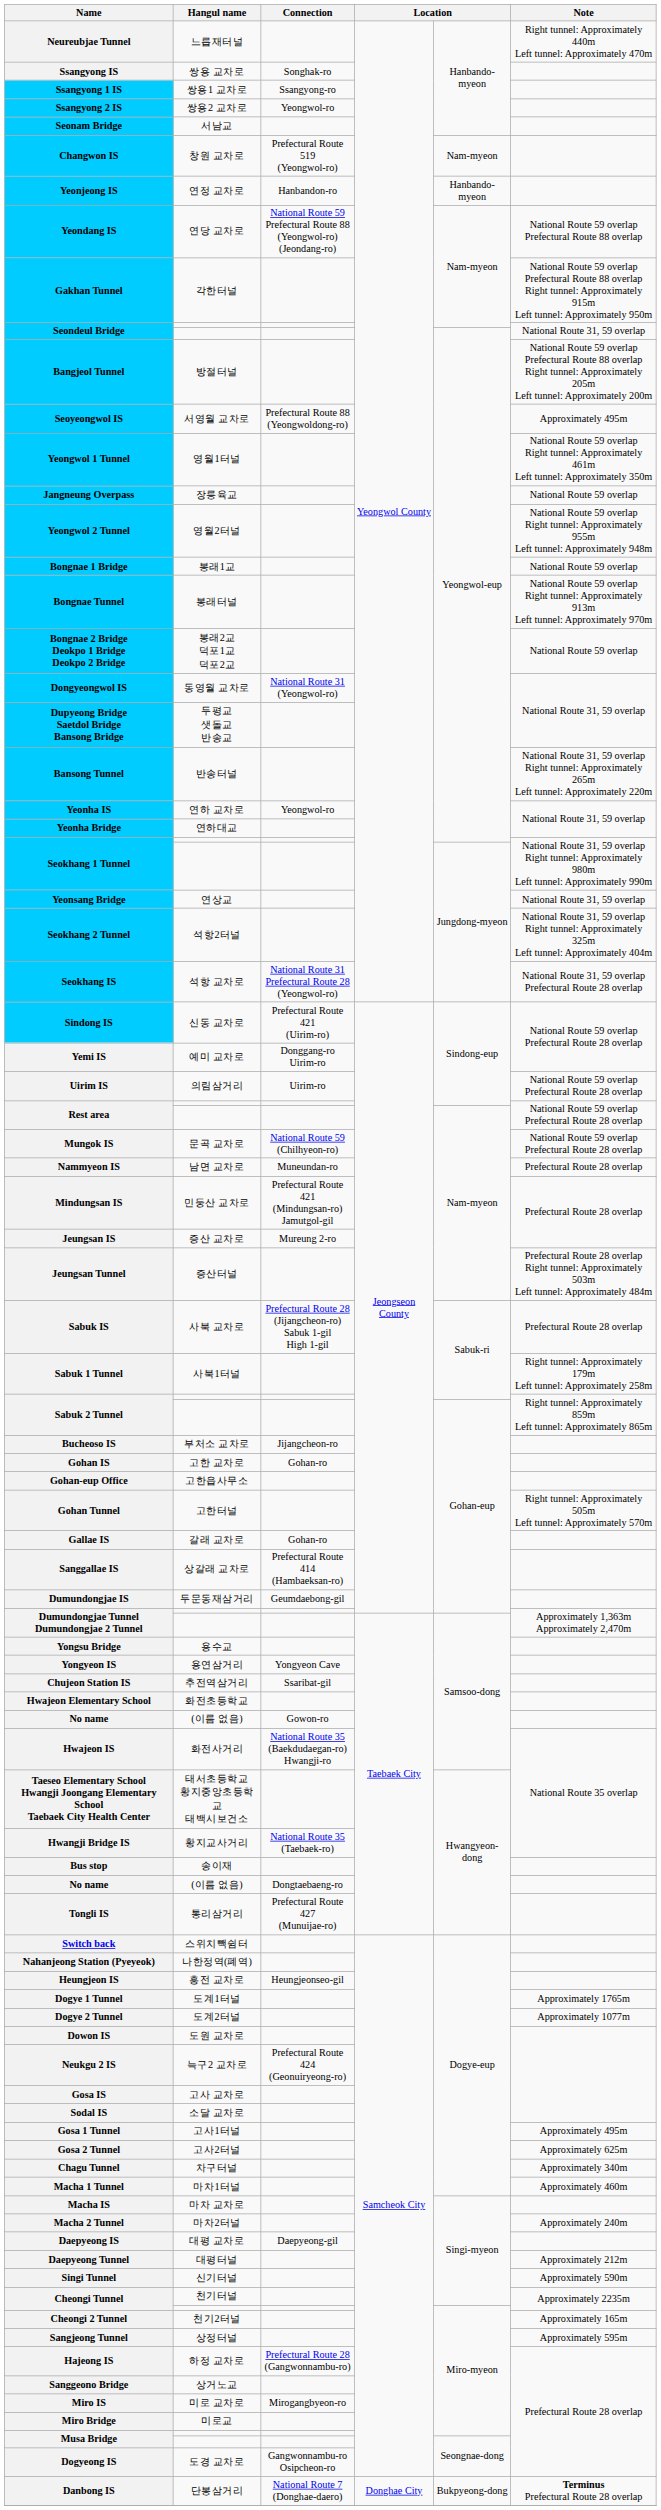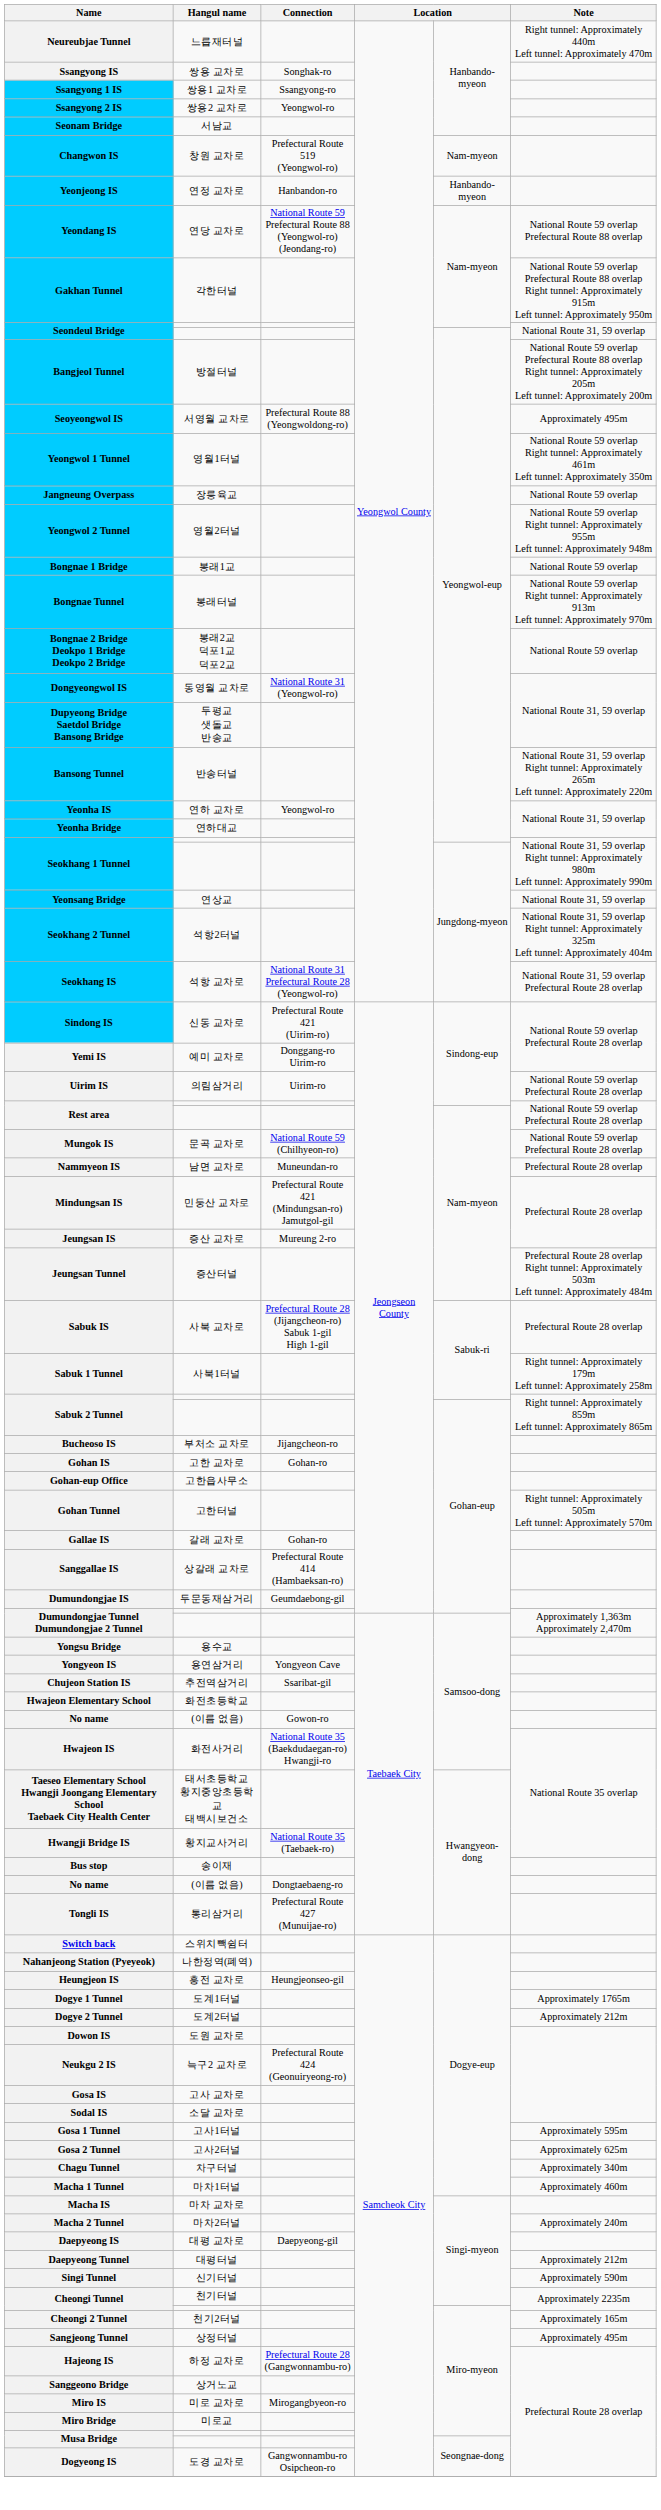Dogye 2 Tunnel | Note: Approximately 1077m -> Approximately 212m
Gosa 1 Tunnel | Note: Approximately 495m -> Approximately 595m
Sangjeong Tunnel | Note: Approximately 595m -> Approximately 495m
- row: Danbong IS | 단봉삼거리 | National Route 7 (Donghae-daero) | Donghae City | Bukpyeong-dong | Terminus Prefectural Route 28 overlap
